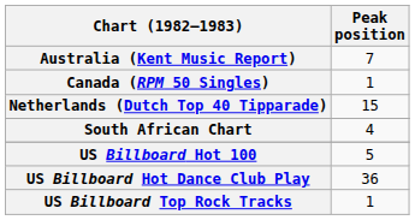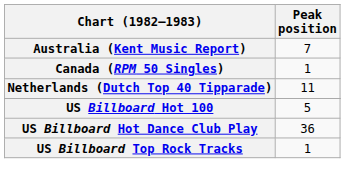Netherlands (Dutch Top 40 Tipparade) | Peak position: 15 -> 11
- row: South African Chart | 4
